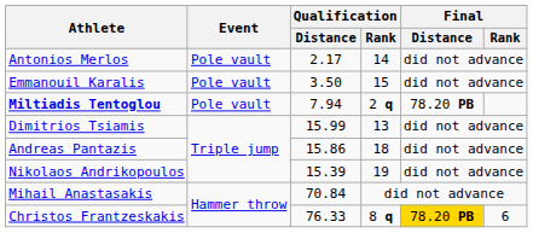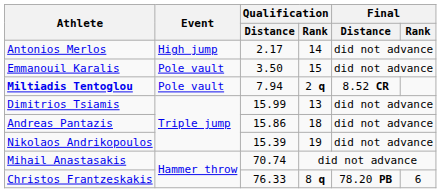Antonios Merlos | Event: Pole vault -> High jump
Miltiadis Tentoglou | Final / Distance: 78.20 PB -> 8.52 CR
Mihail Anastasakis | Qualification / Distance: 70.84 -> 70.74
Christos Frantzeskakis | Final / Distance: gold background -> no background
